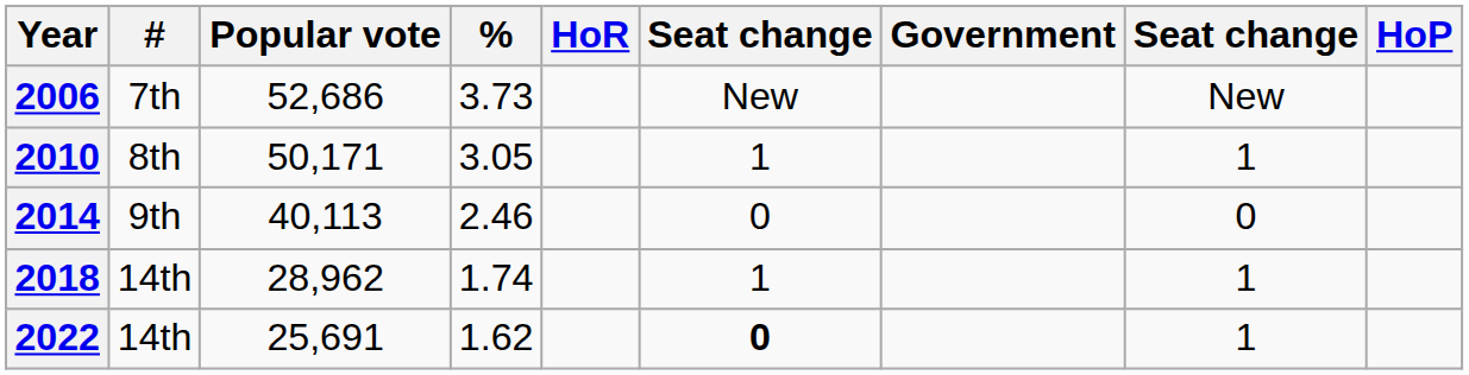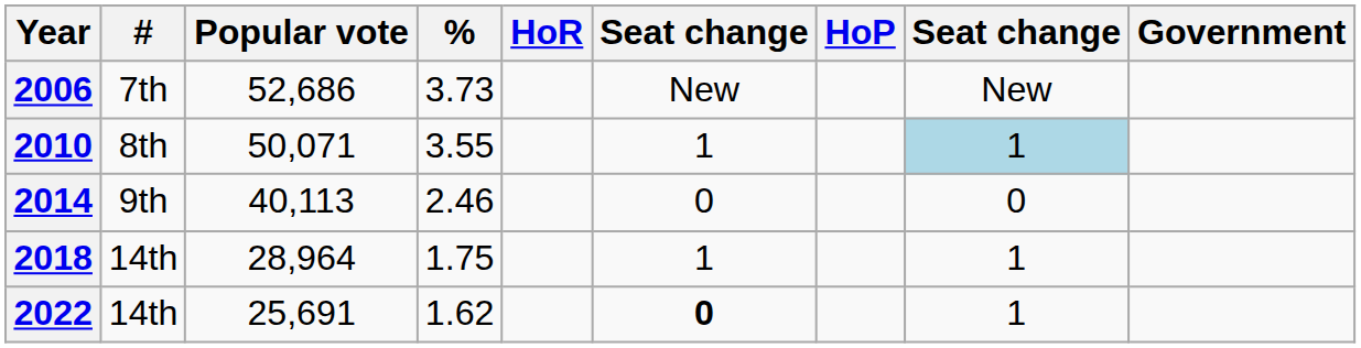columns swapped: HoP <-> Government
2010 | Popular vote: 50,171 -> 50,071
2010 | %: 3.05 -> 3.55
2010 | column 8: no background -> lightblue background
2018 | Popular vote: 28,962 -> 28,964
2018 | %: 1.74 -> 1.75
